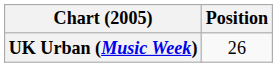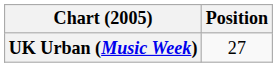UK Urban (Music Week) | Position: 26 -> 27
